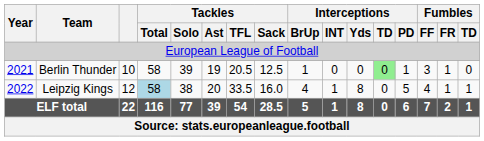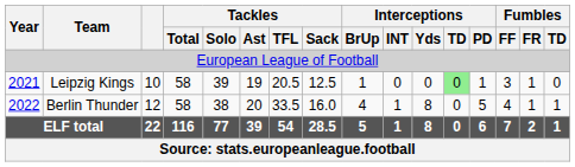2021 | Team: Berlin Thunder -> Leipzig Kings
2022 | Team: Leipzig Kings -> Berlin Thunder
2022 | Tackles / Total: lightblue background -> no background
